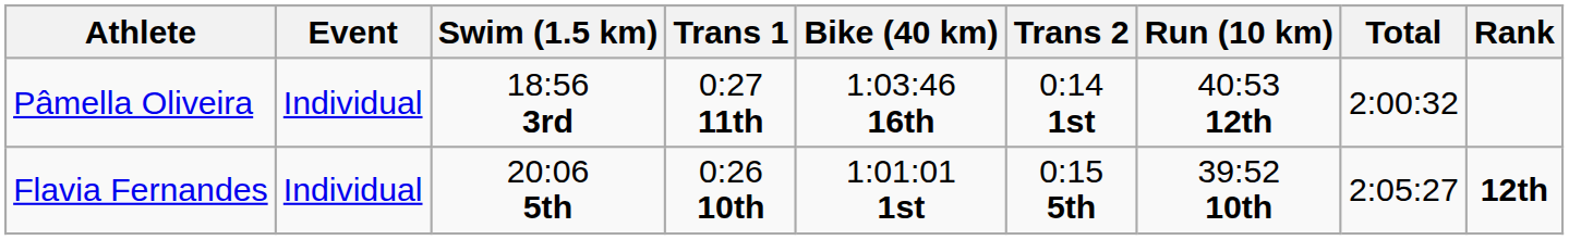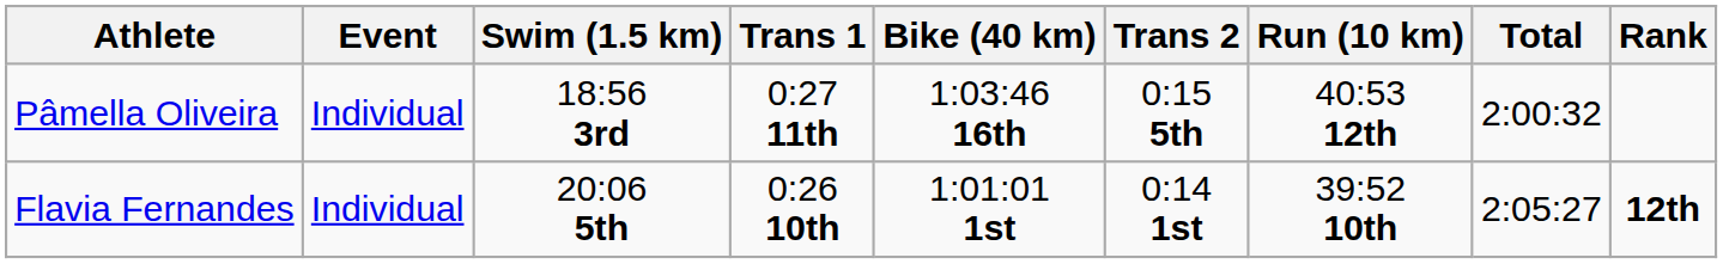Pâmella Oliveira | Trans 2: 0:14 1st -> 0:15 5th
Flavia Fernandes | Trans 2: 0:15 5th -> 0:14 1st
